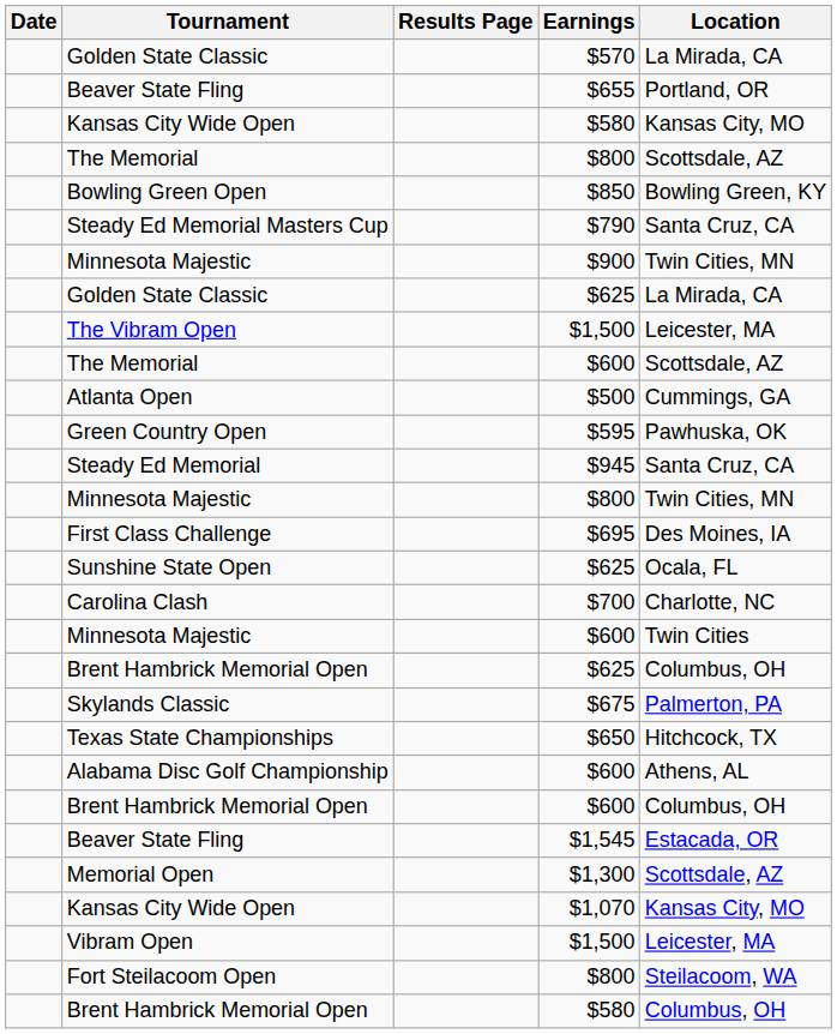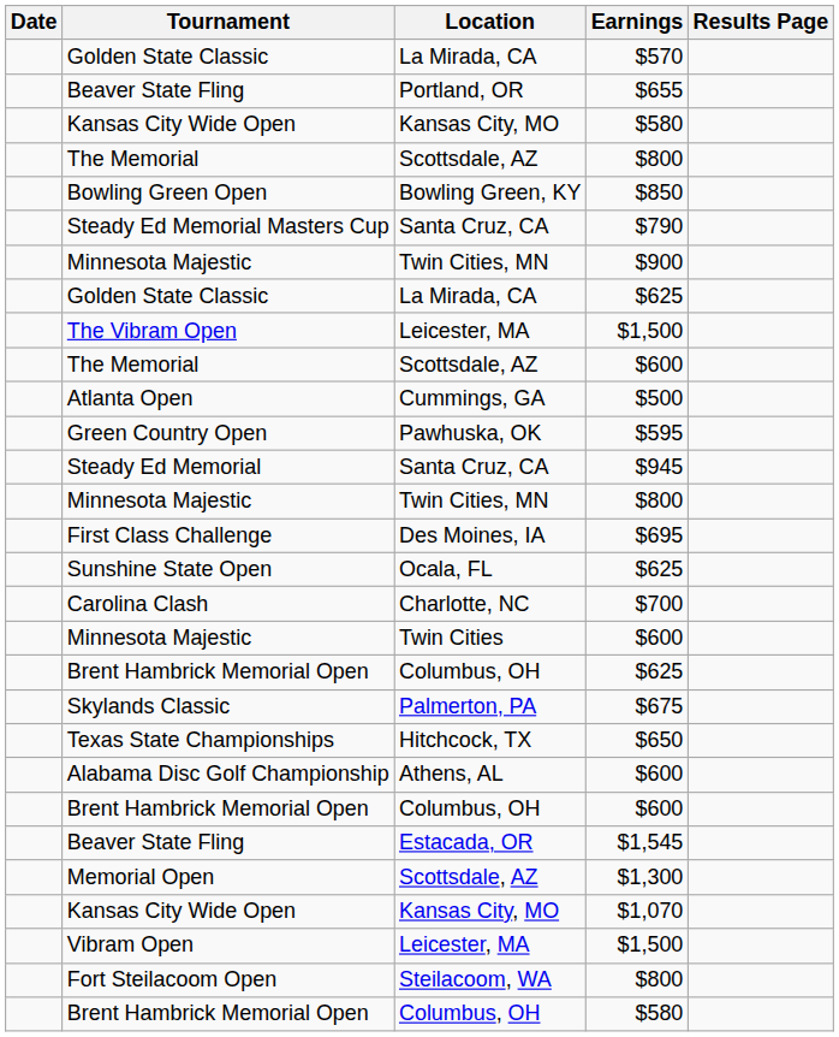columns swapped: Location <-> Results Page
